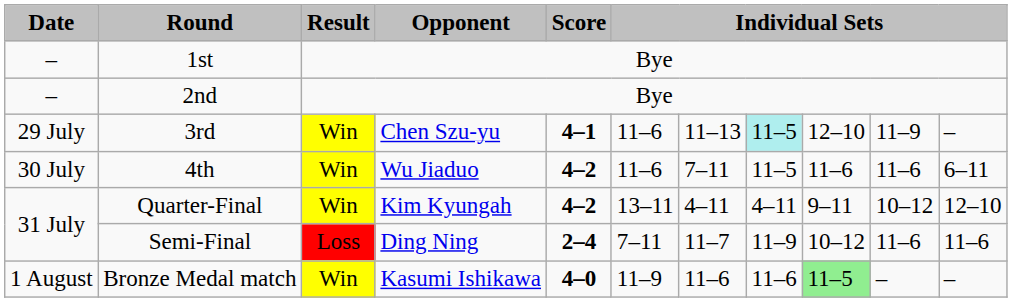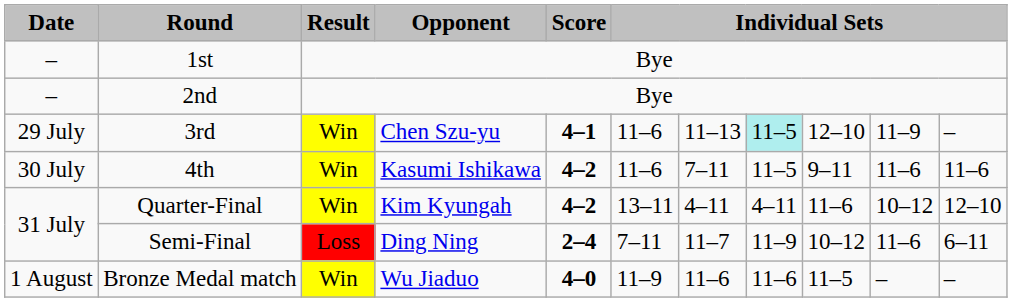4th | Opponent: Wu Jiaduo -> Kasumi Ishikawa
4th | column 9: 11–6 -> 9–11
4th | column 11: 6–11 -> 11–6
Quarter-Final | column 9: 9–11 -> 11–6
Semi-Final | column 11: 11–6 -> 6–11
Bronze Medal match | Opponent: Kasumi Ishikawa -> Wu Jiaduo
Bronze Medal match | column 9: lightgreen background -> no background
